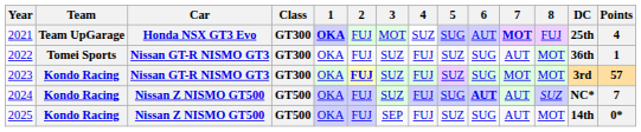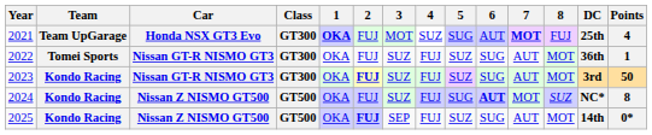2023 | 7: MOT -> AUT
2023 | Points: 57 -> 50
2024 | 7: AUT -> MOT
2024 | Points: 7 -> 8
2025 | 2: normal -> bold
